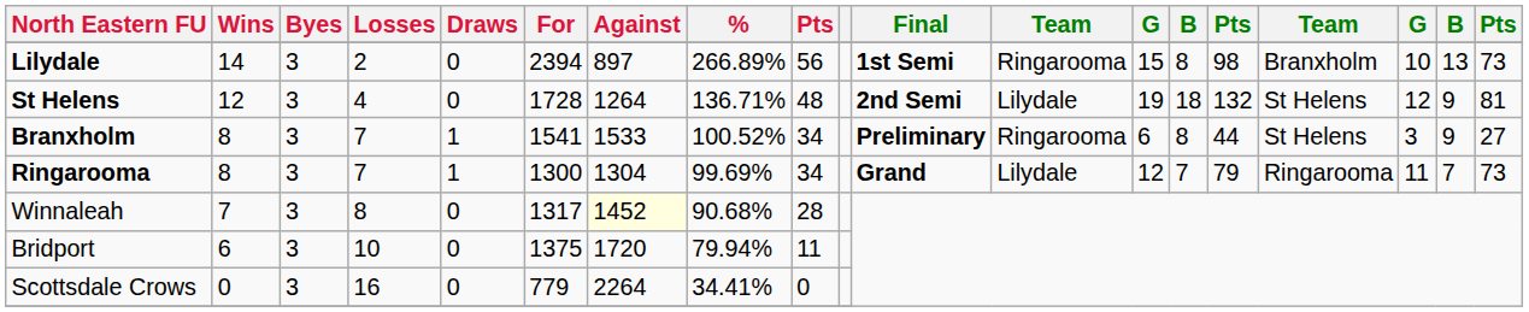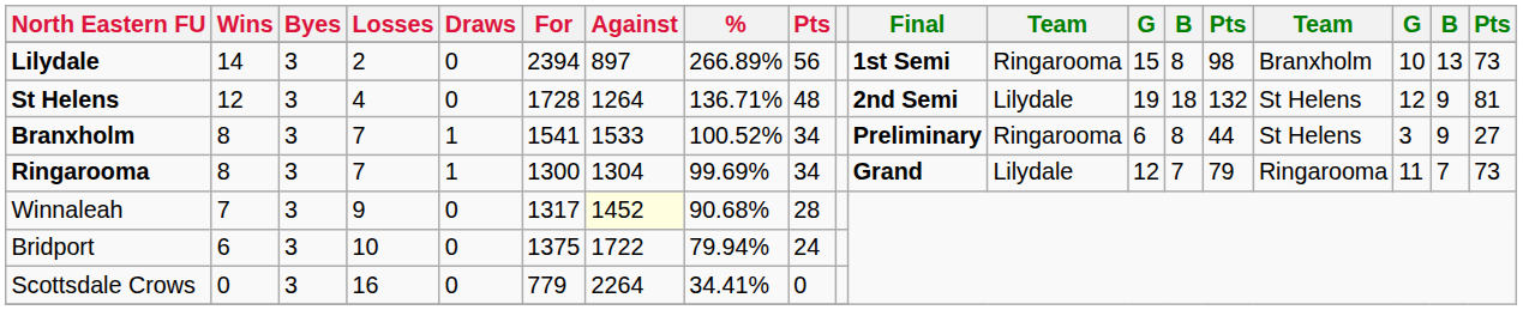Winnaleah | Losses: 8 -> 9
Bridport | Against: 1720 -> 1722
Bridport | column 9: 11 -> 24
